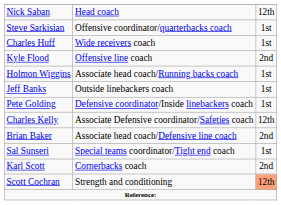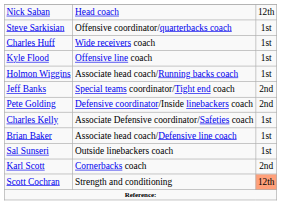Kyle Flood | column 3: 2nd -> 1st
Jeff Banks | column 2: Outside linebackers coach -> Special teams coordinator/Tight end coach
Jeff Banks | column 3: 1st -> 2nd
Pete Golding | column 3: 1st -> 2nd
Charles Kelly | column 3: 12th -> 1st
Brian Baker | column 3: 2nd -> 1st
Sal Sunseri | column 2: Special teams coordinator/Tight end coach -> Outside linebackers coach
